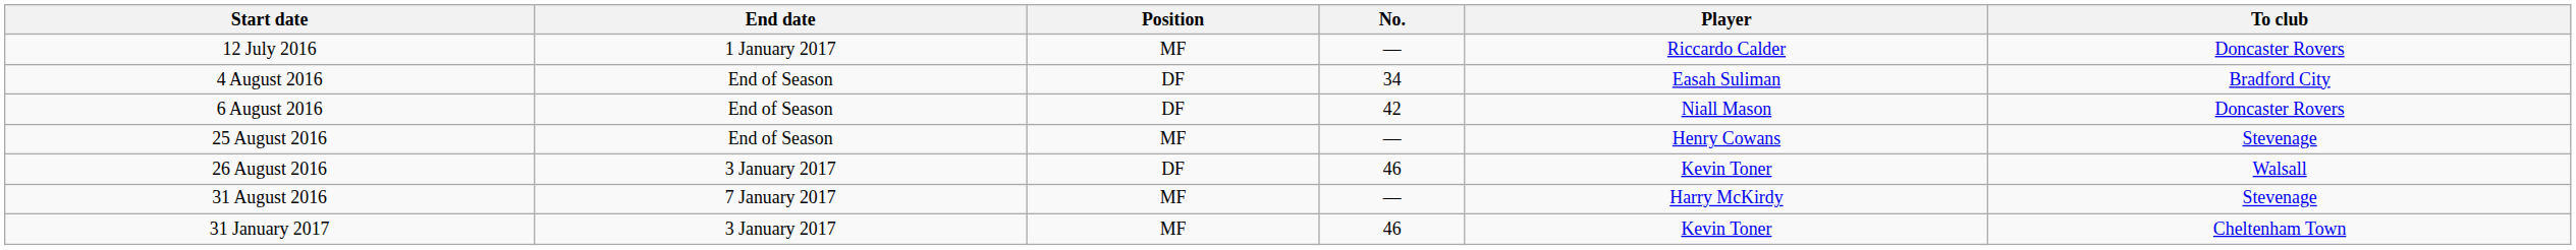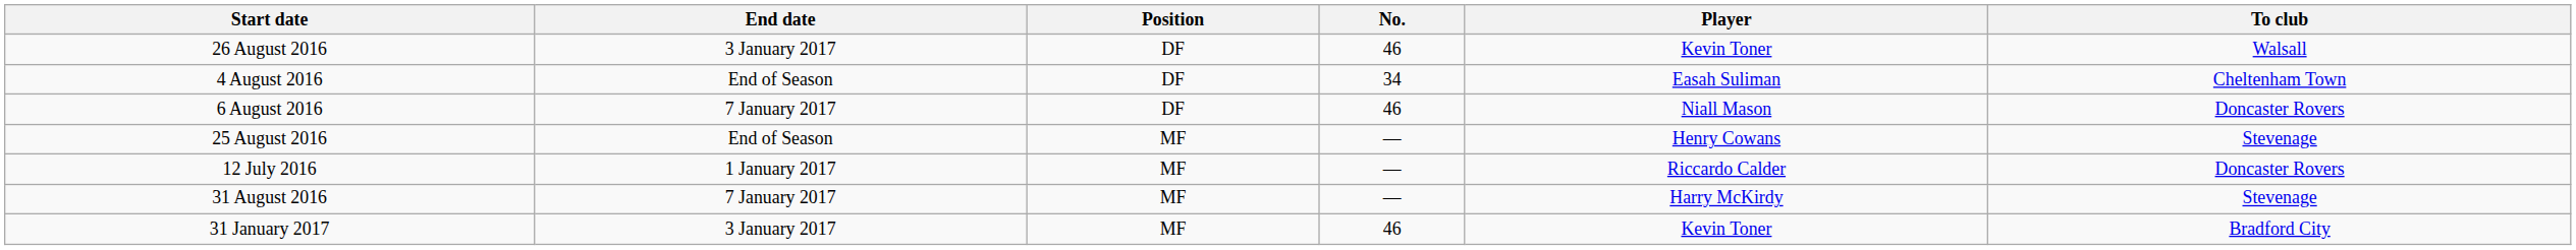rows swapped: 12 July 2016 <-> 26 August 2016
4 August 2016 | To club: Bradford City -> Cheltenham Town
6 August 2016 | End date: End of Season -> 7 January 2017
6 August 2016 | No.: 42 -> 46
31 January 2017 | To club: Cheltenham Town -> Bradford City
